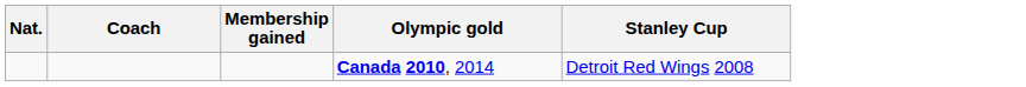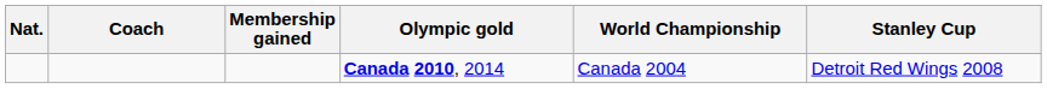+ column: World Championship | Canada 2004
